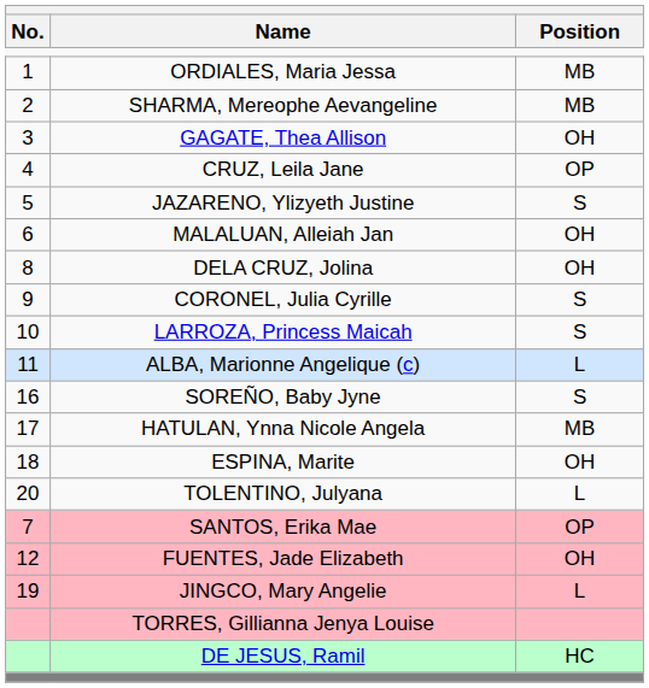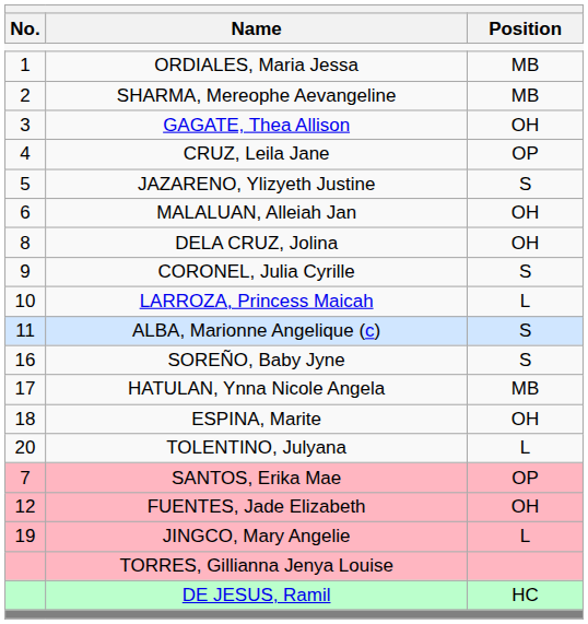LARROZA, Princess Maicah | Position: S -> L
ALBA, Marionne Angelique (c) | Position: L -> S
